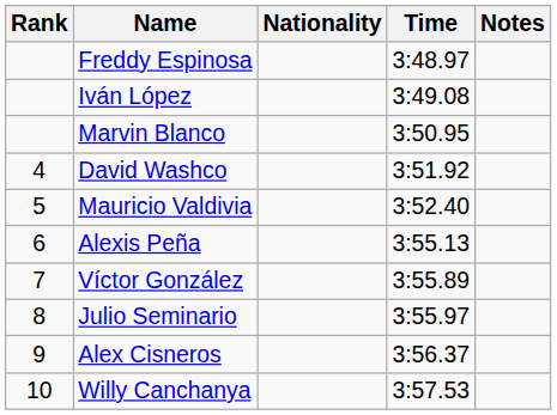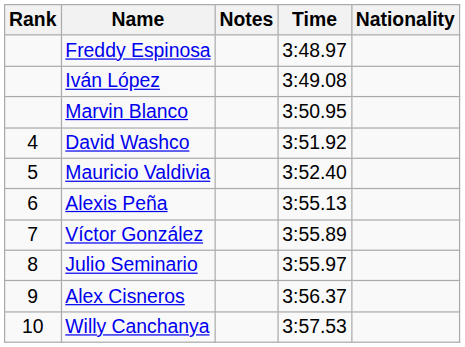columns swapped: Nationality <-> Notes
